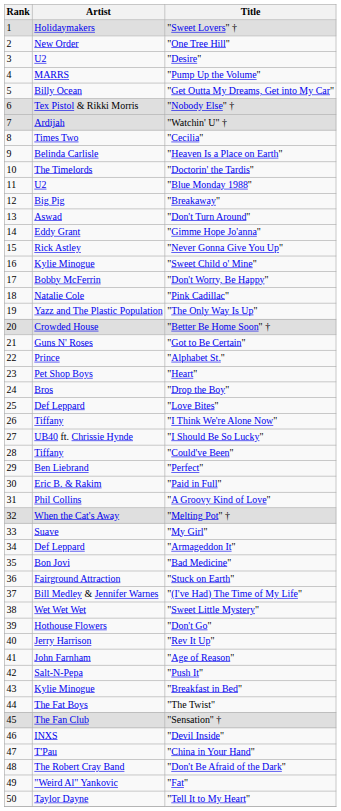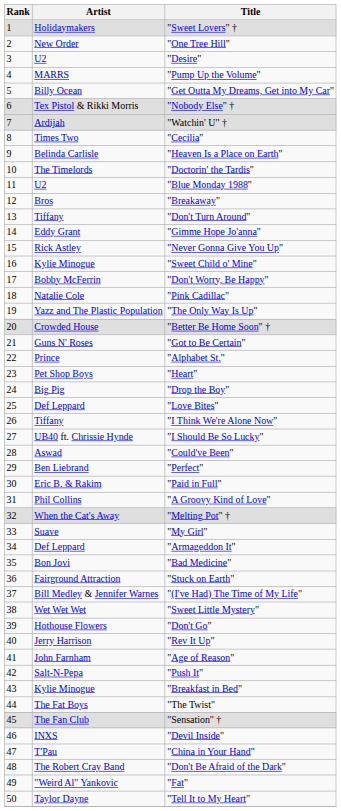"Breakaway" | Artist: Big Pig -> Bros
"Don't Turn Around" | Artist: Aswad -> Tiffany
"Drop the Boy" | Artist: Bros -> Big Pig
"Could've Been" | Artist: Tiffany -> Aswad
